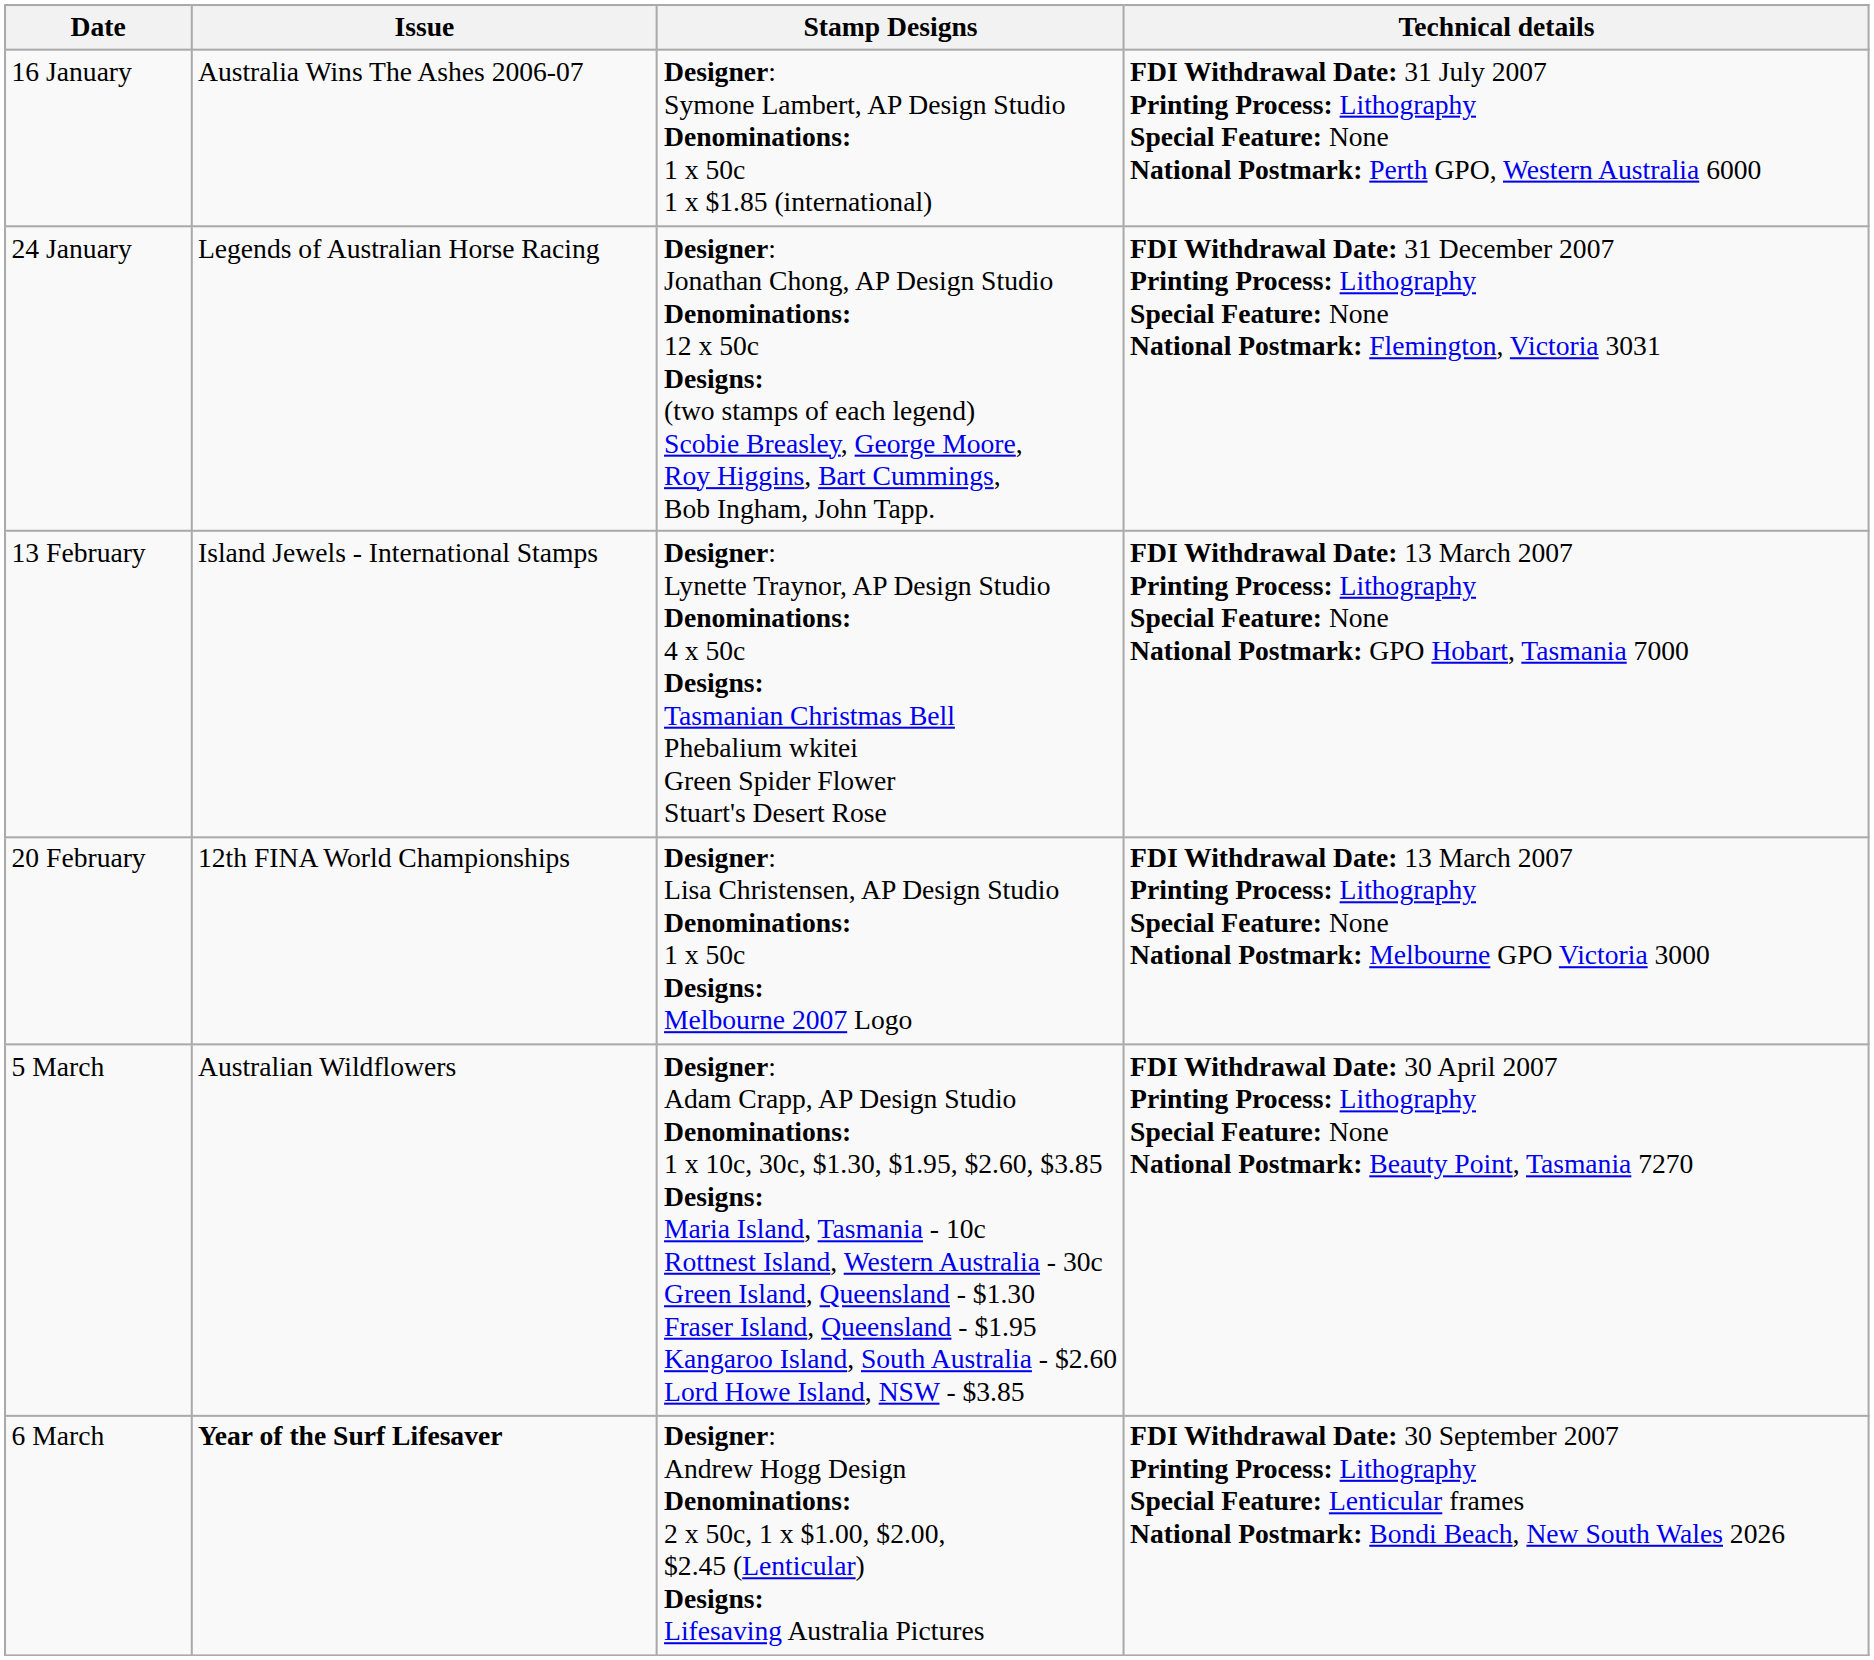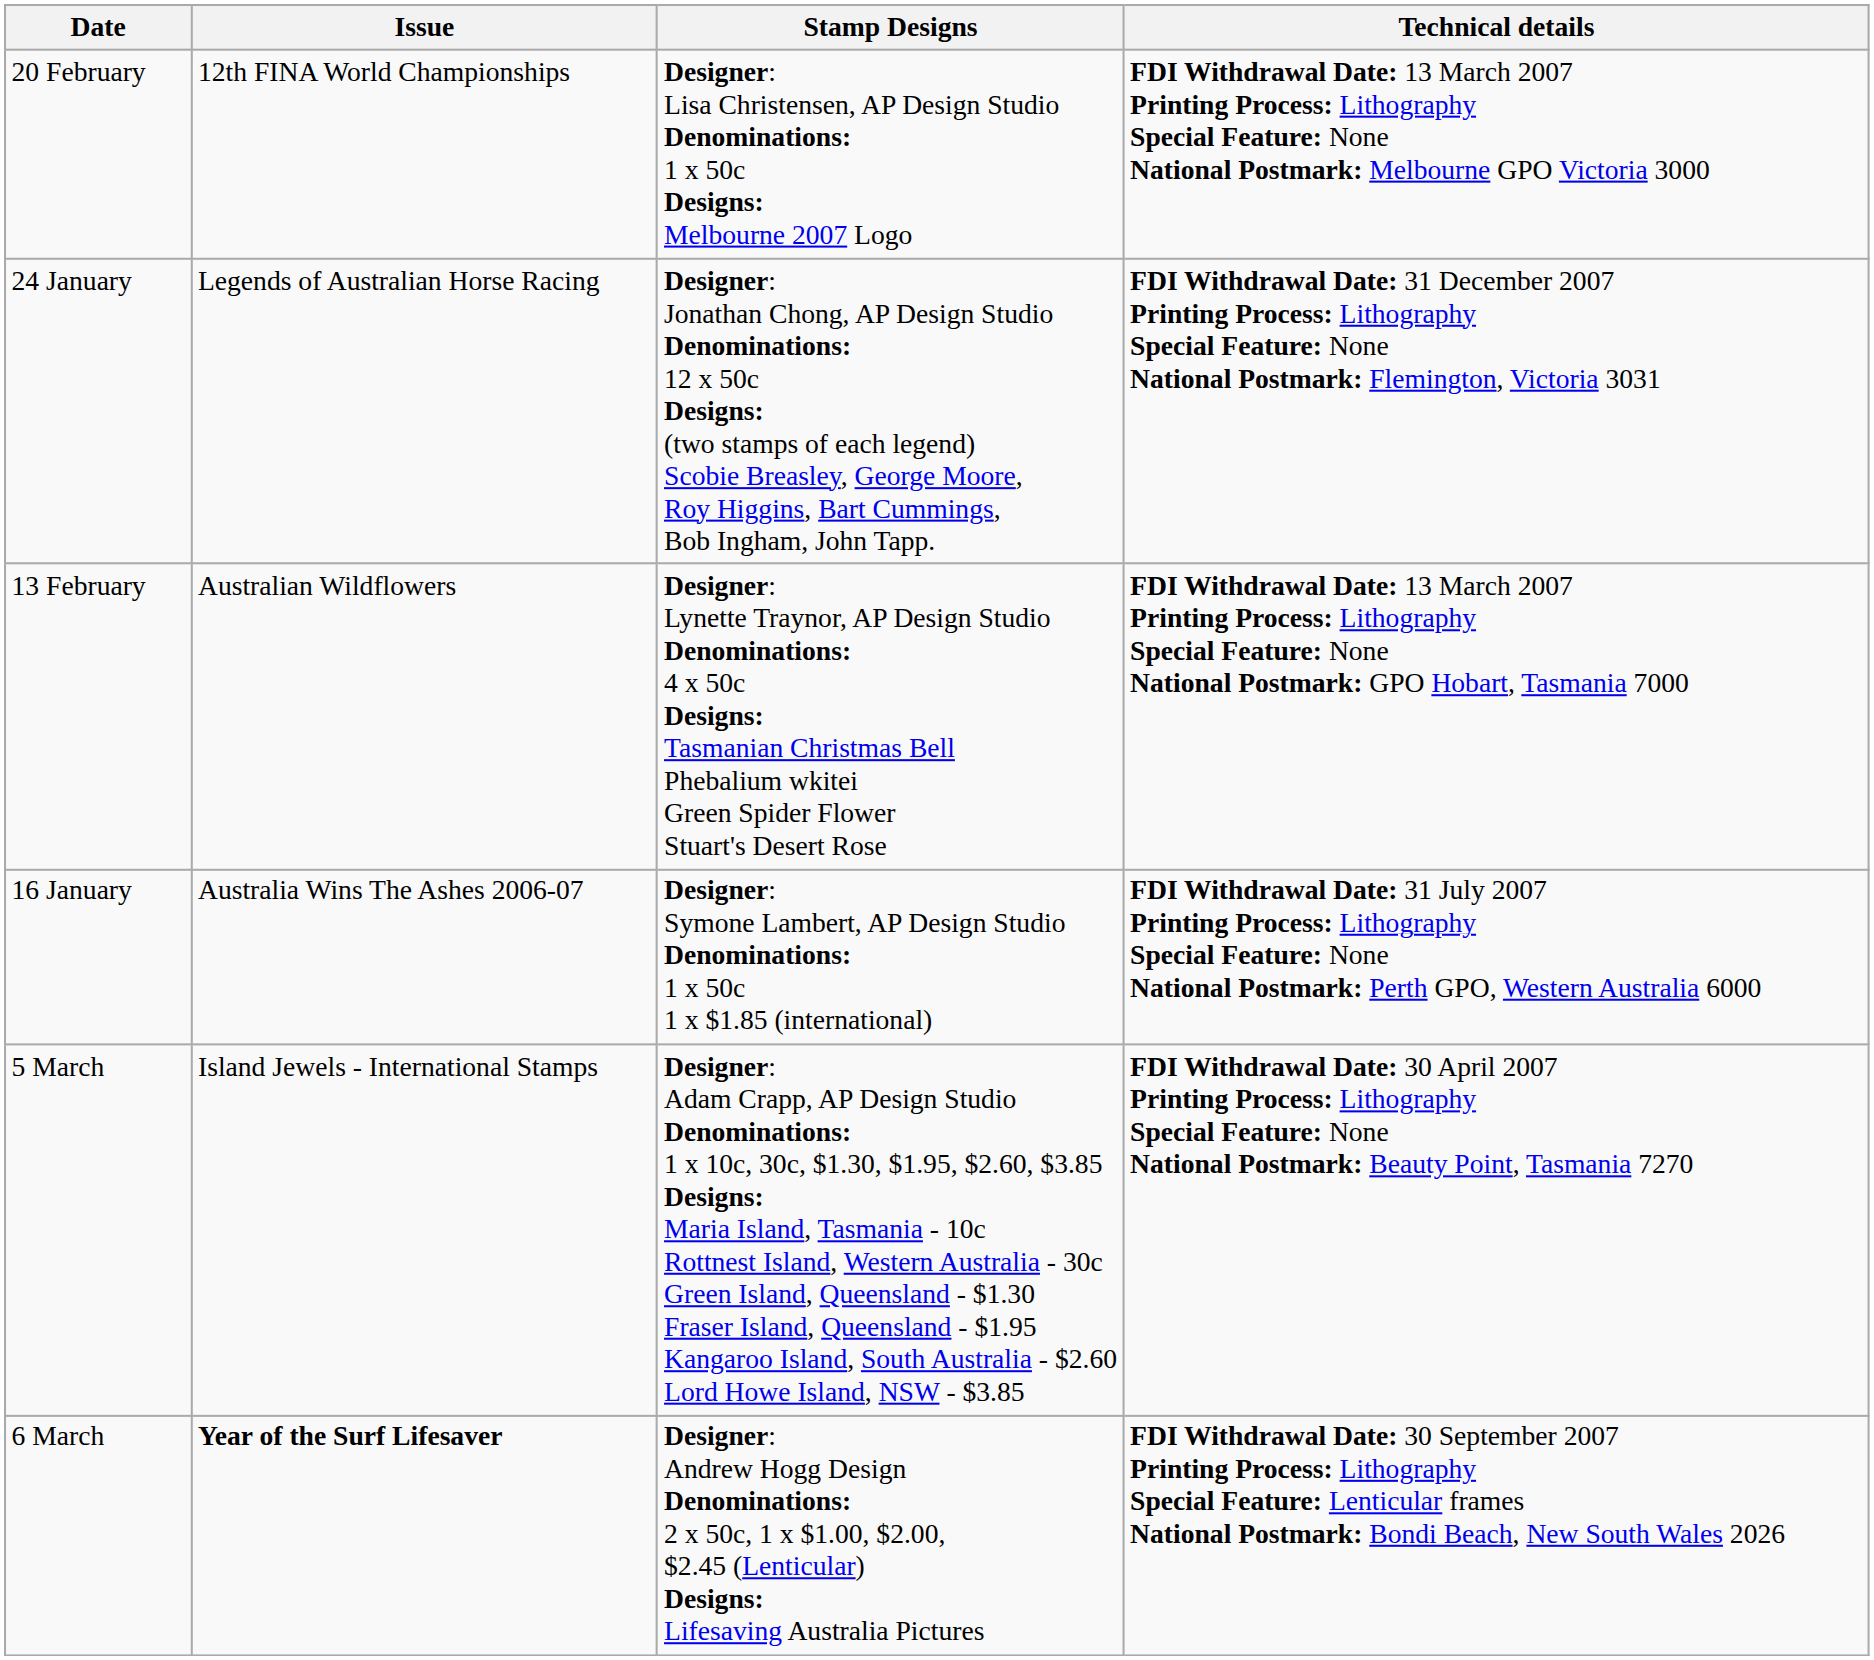rows swapped: 16 January <-> 20 February
13 February | Issue: Island Jewels - International Stamps -> Australian Wildflowers
5 March | Issue: Australian Wildflowers -> Island Jewels - International Stamps
